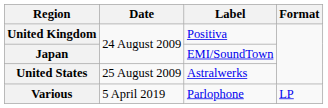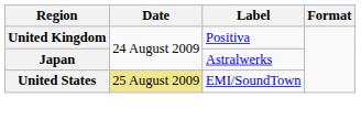Japan | Label: EMI/SoundTown -> Astralwerks
United States | Date: no background -> khaki background
United States | Label: Astralwerks -> EMI/SoundTown
- row: Various | 5 April 2019 | Parlophone | LP
